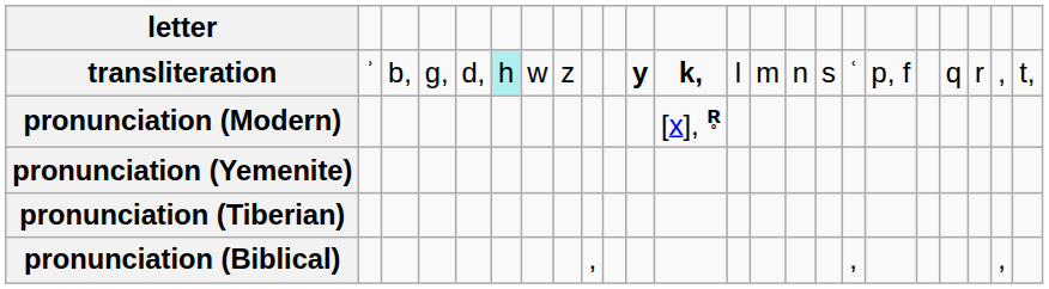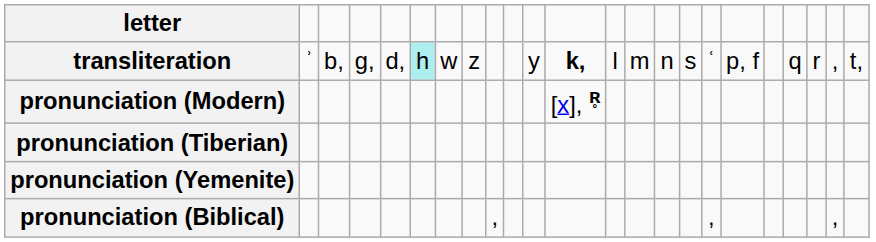transliteration | column 11: bold -> normal
rows swapped: pronunciation (Yemenite) <-> pronunciation (Tiberian)
